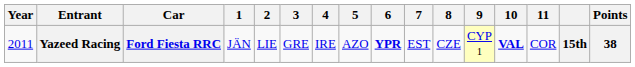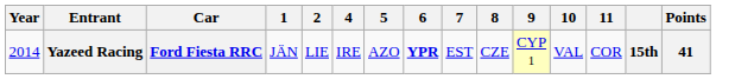- column: 3 | GRE
Yazeed Racing | Year: 2011 -> 2014
Yazeed Racing | 10: bold -> normal
Yazeed Racing | Points: 38 -> 41
